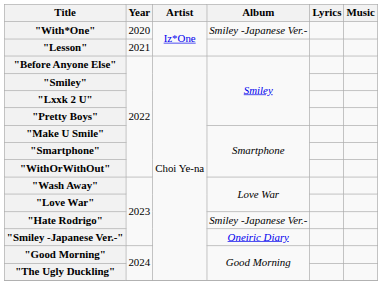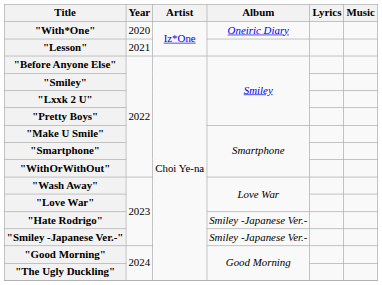"With*One" | Album: Smiley -Japanese Ver.- -> Oneiric Diary
"Smiley -Japanese Ver.-" | Album: Oneiric Diary -> Smiley -Japanese Ver.-
